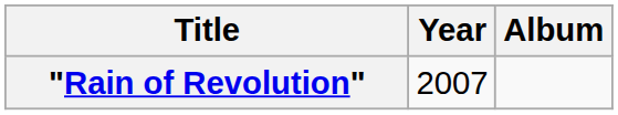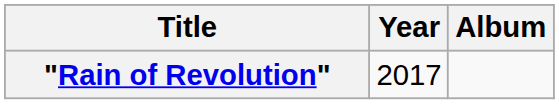"Rain of Revolution" | Year: 2007 -> 2017
